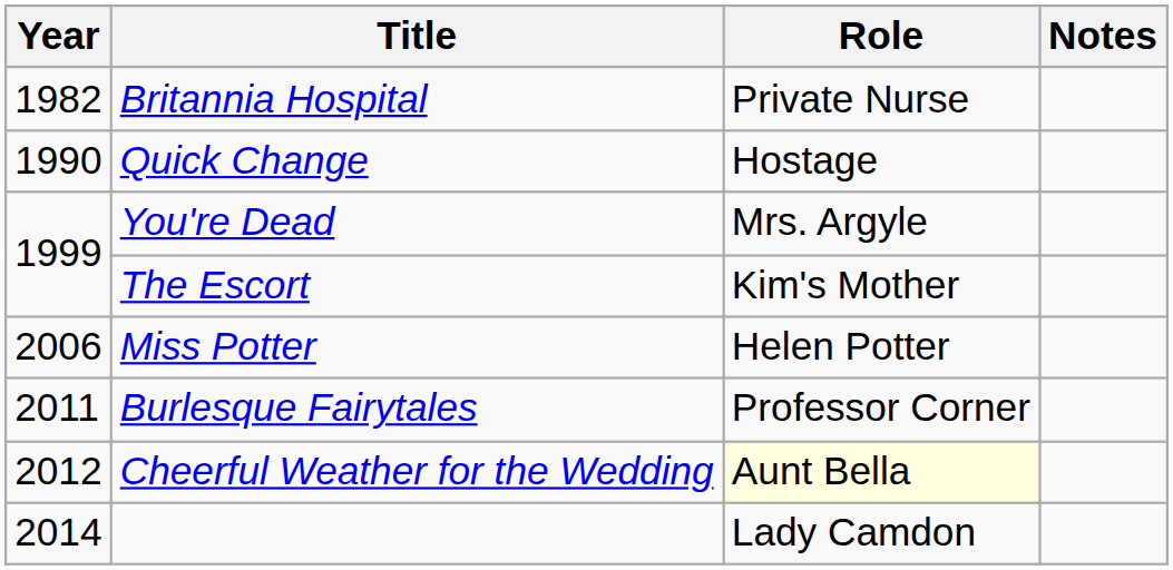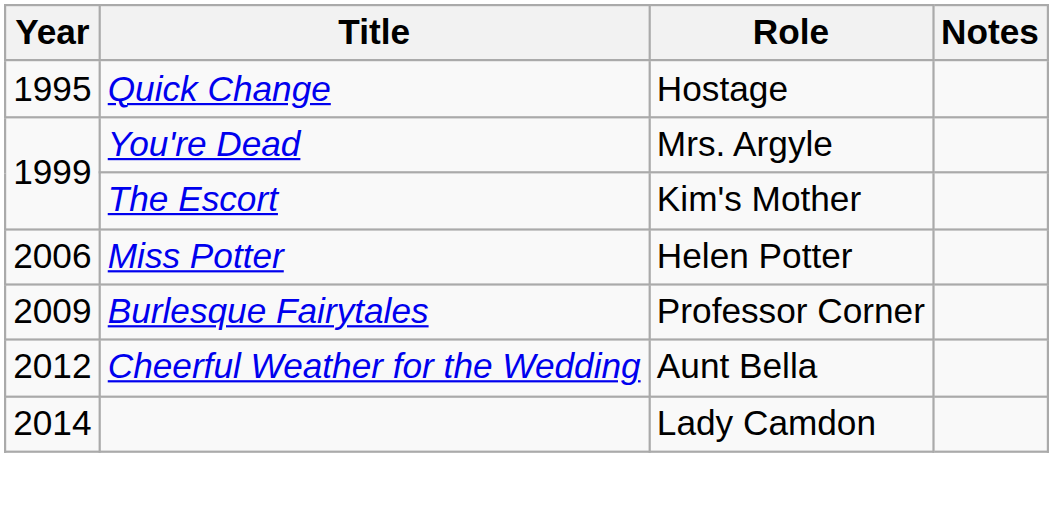- row: 1982 | Britannia Hospital | Private Nurse
Quick Change | Year: 1990 -> 1995
Burlesque Fairytales | Year: 2011 -> 2009
Cheerful Weather for the Wedding | Role: lightyellow background -> no background
